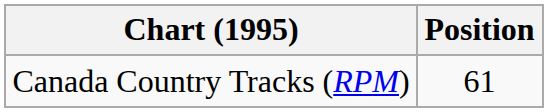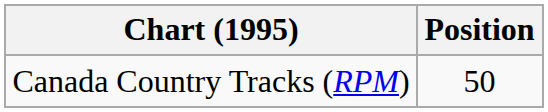Canada Country Tracks (RPM) | Position: 61 -> 50
